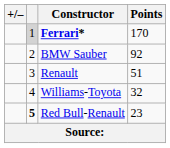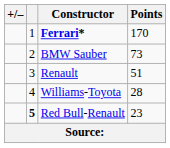Ferrari* | column 2: lightgrey background -> no background
BMW Sauber | Points: 92 -> 73
Williams-Toyota | Points: 32 -> 28
